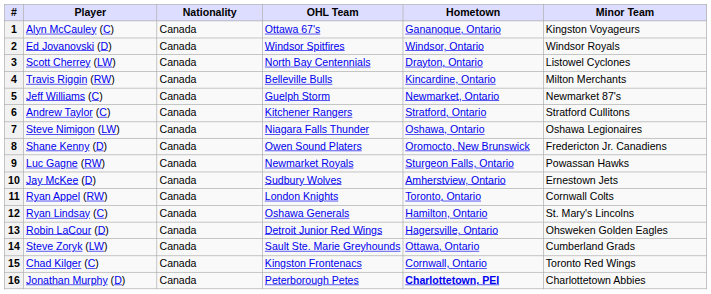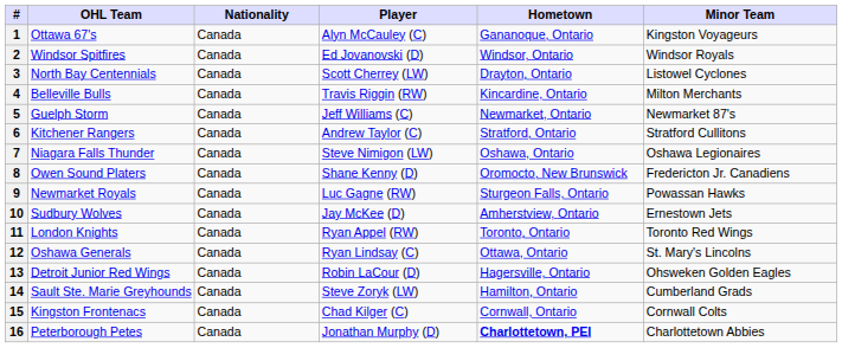columns swapped: Player <-> OHL Team
11 | Minor Team: Cornwall Colts -> Toronto Red Wings
12 | Hometown: Hamilton, Ontario -> Ottawa, Ontario
14 | Hometown: Ottawa, Ontario -> Hamilton, Ontario
15 | Minor Team: Toronto Red Wings -> Cornwall Colts
